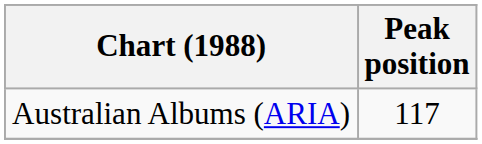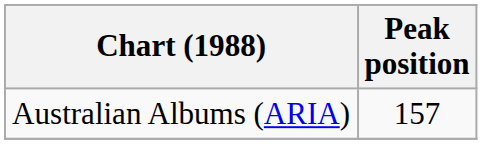Australian Albums (ARIA) | Peak position: 117 -> 157
